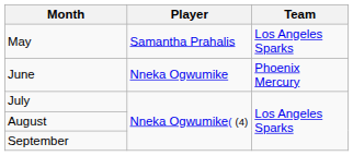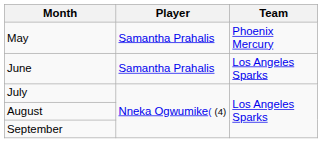May | Team: Los Angeles Sparks -> Phoenix Mercury
June | Player: Nneka Ogwumike -> Samantha Prahalis
June | Team: Phoenix Mercury -> Los Angeles Sparks
